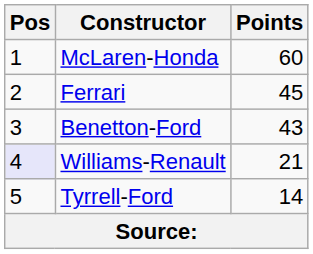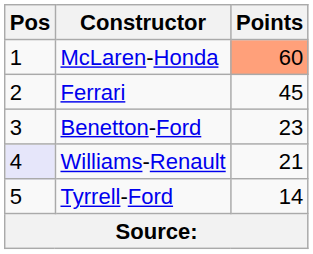McLaren-Honda | Points: no background -> lightsalmon background
Benetton-Ford | Points: 43 -> 23
